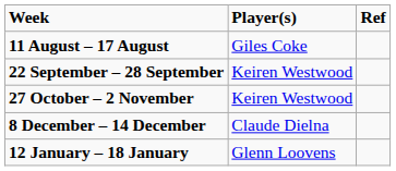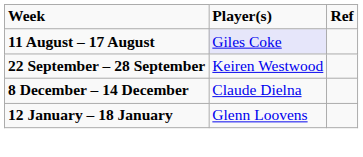11 August – 17 August | Player(s): no background -> lavender background
- row: 27 October – 2 November | Keiren Westwood
